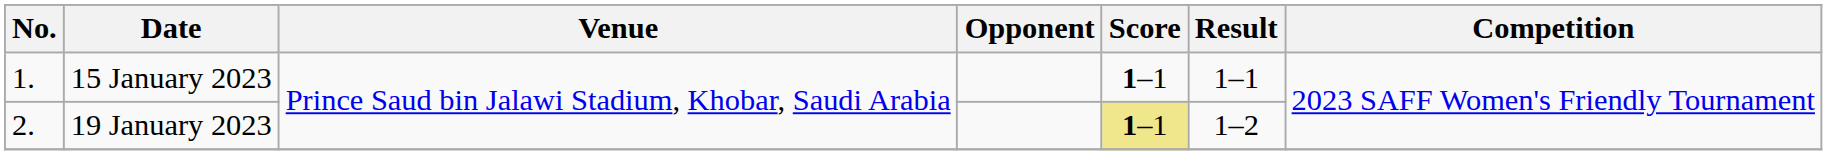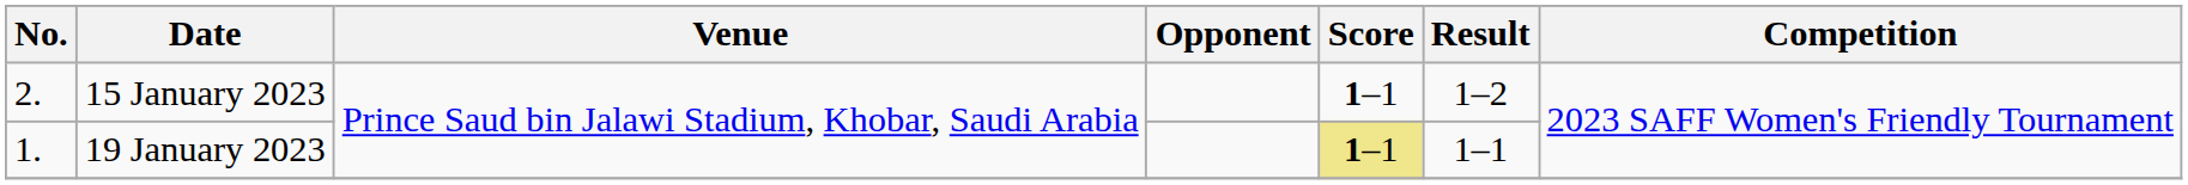15 January 2023 | No.: 1. -> 2.
15 January 2023 | Result: 1–1 -> 1–2
19 January 2023 | No.: 2. -> 1.
19 January 2023 | Result: 1–2 -> 1–1
